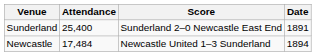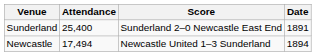Newcastle | Attendance: 17,484 -> 17,494
